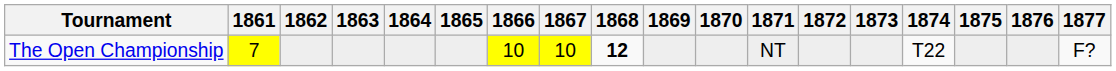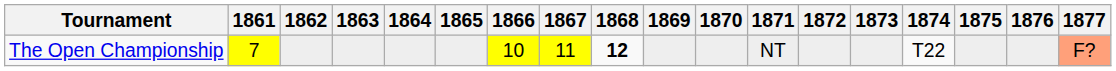The Open Championship | 1867: 10 -> 11
The Open Championship | 1877: no background -> lightsalmon background
